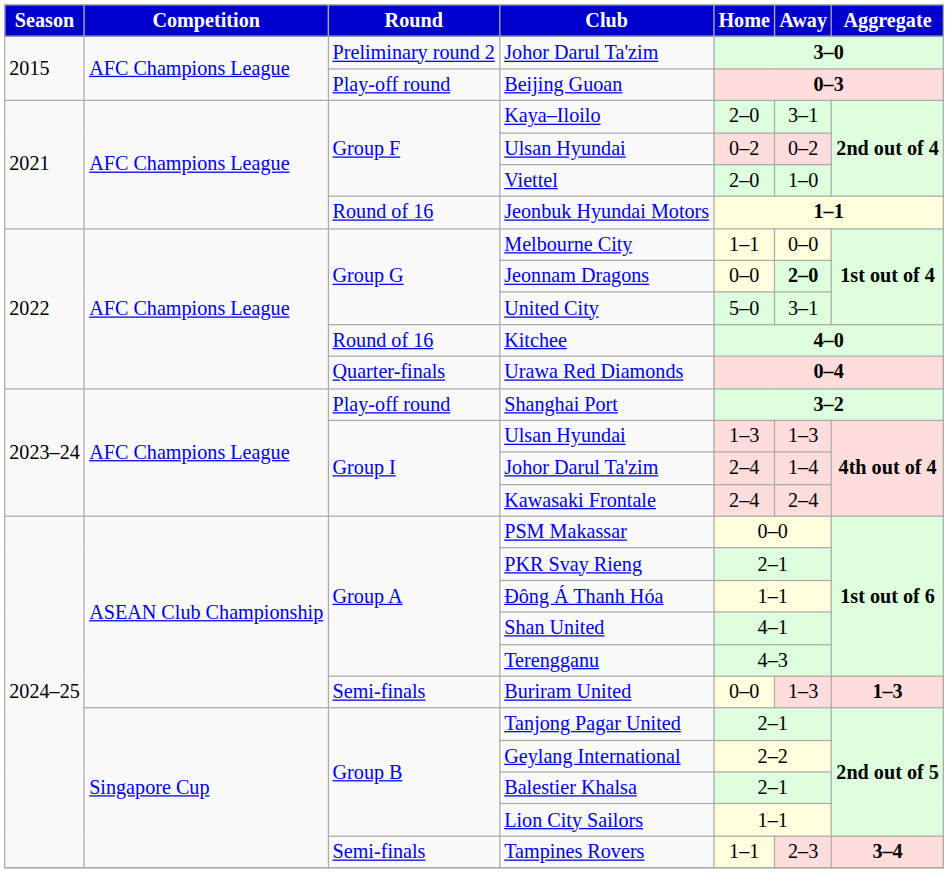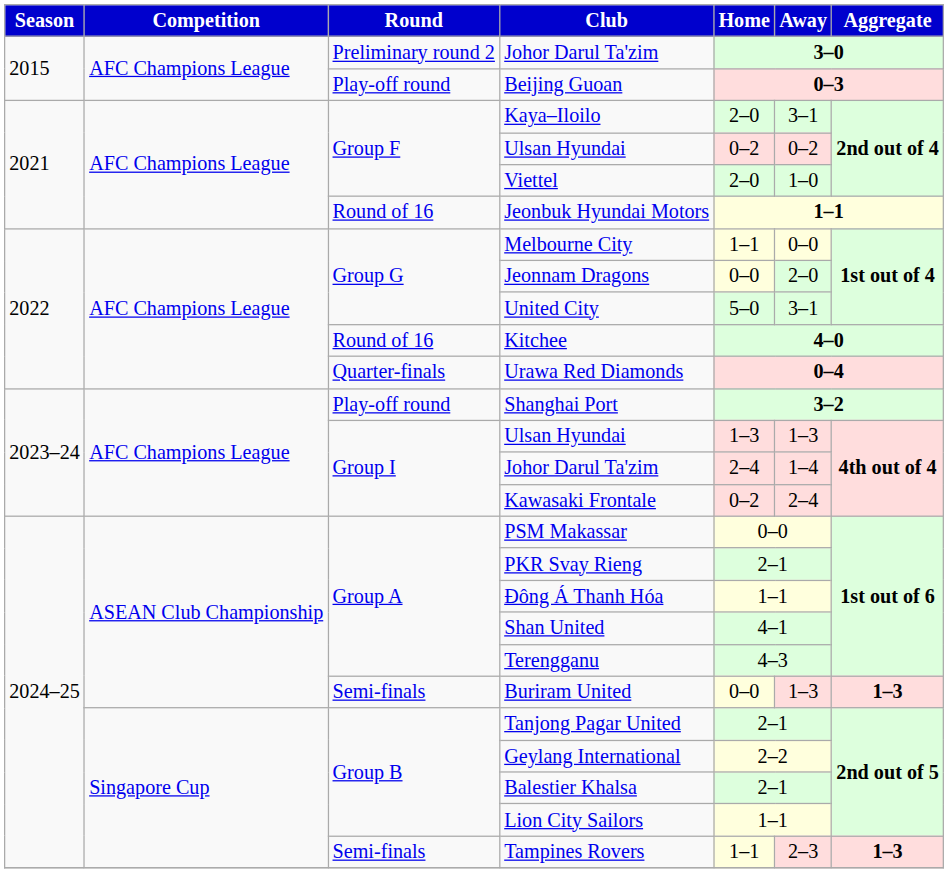Jeonnam Dragons | Away: bold -> normal
Kawasaki Frontale | Home: 2–4 -> 0–2
Tampines Rovers | Aggregate: 3–4 -> 1–3
